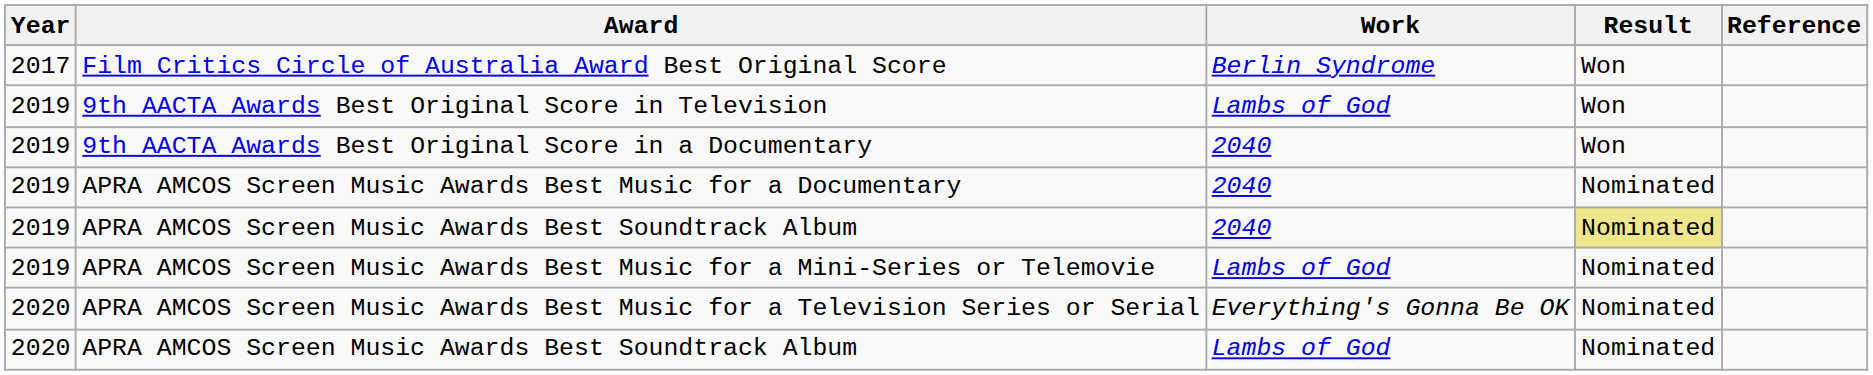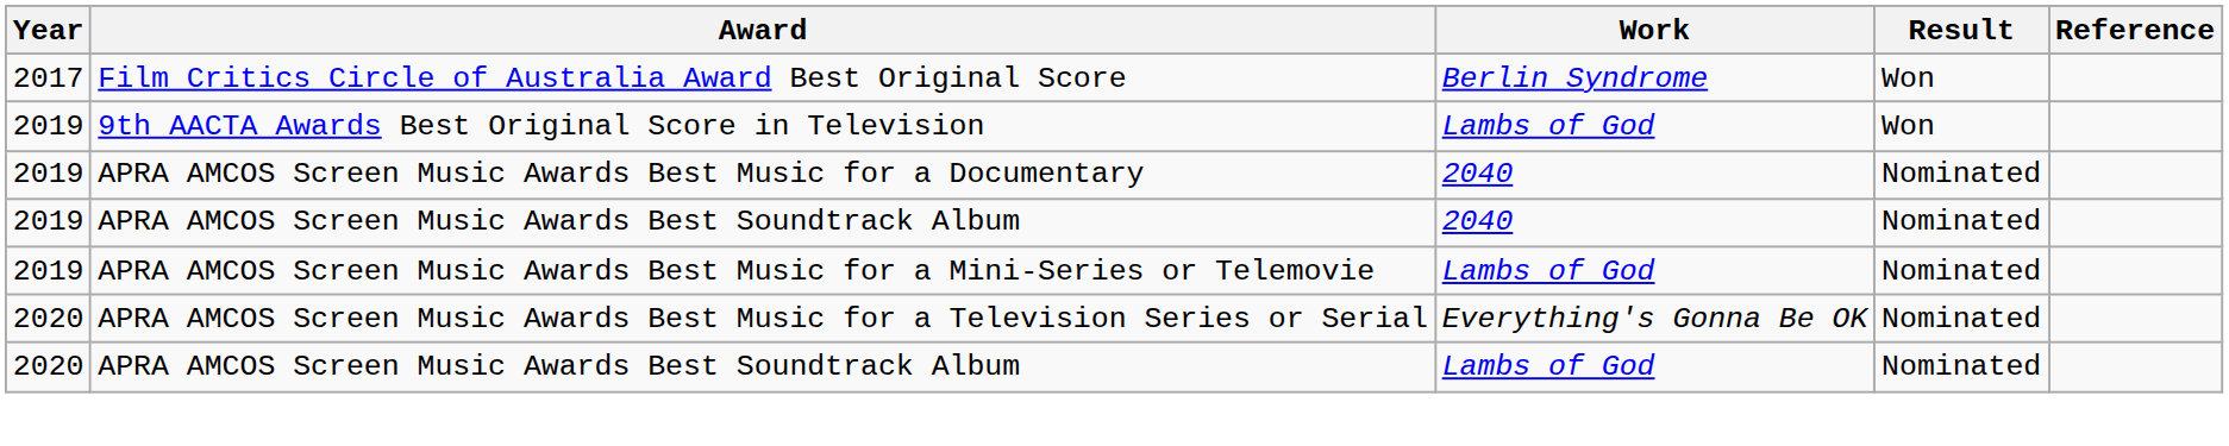- row: 2019 | 9th AACTA Awards Best Original Score in a Documentary | 2040 | Won
APRA AMCOS Screen Music Awards Best Soundtrack Album / 2040 | Result: khaki background -> no background
